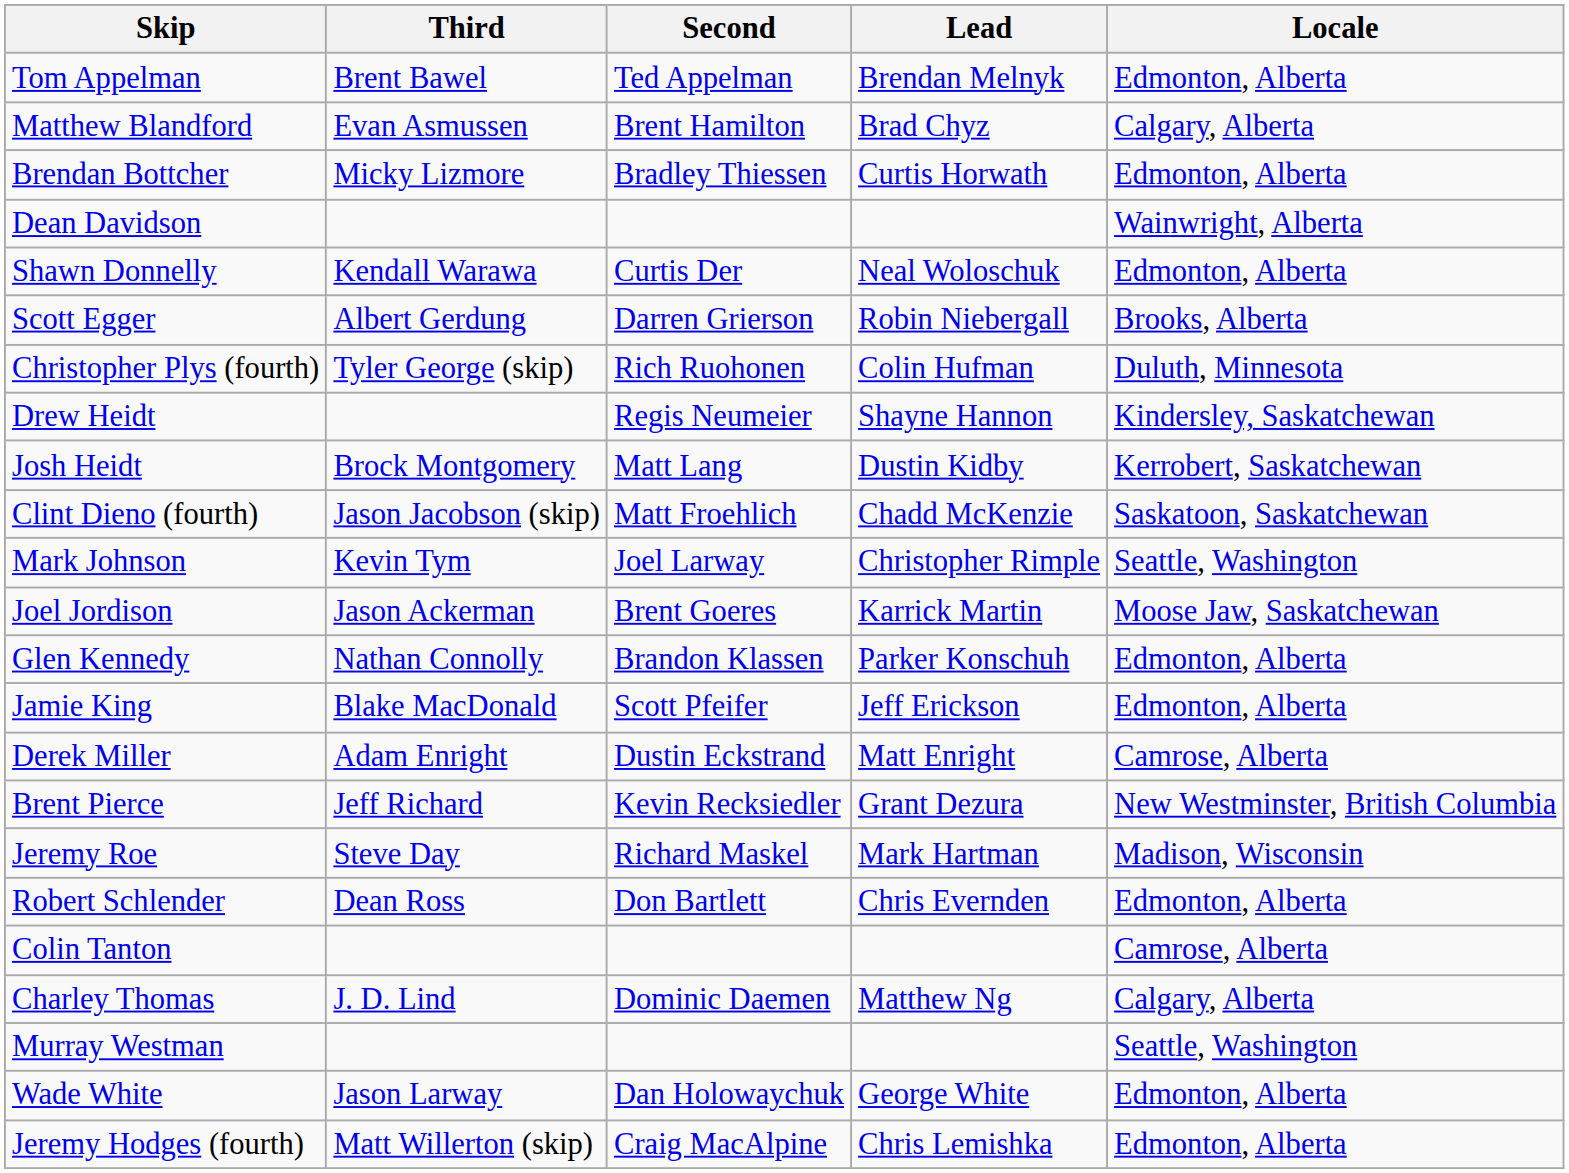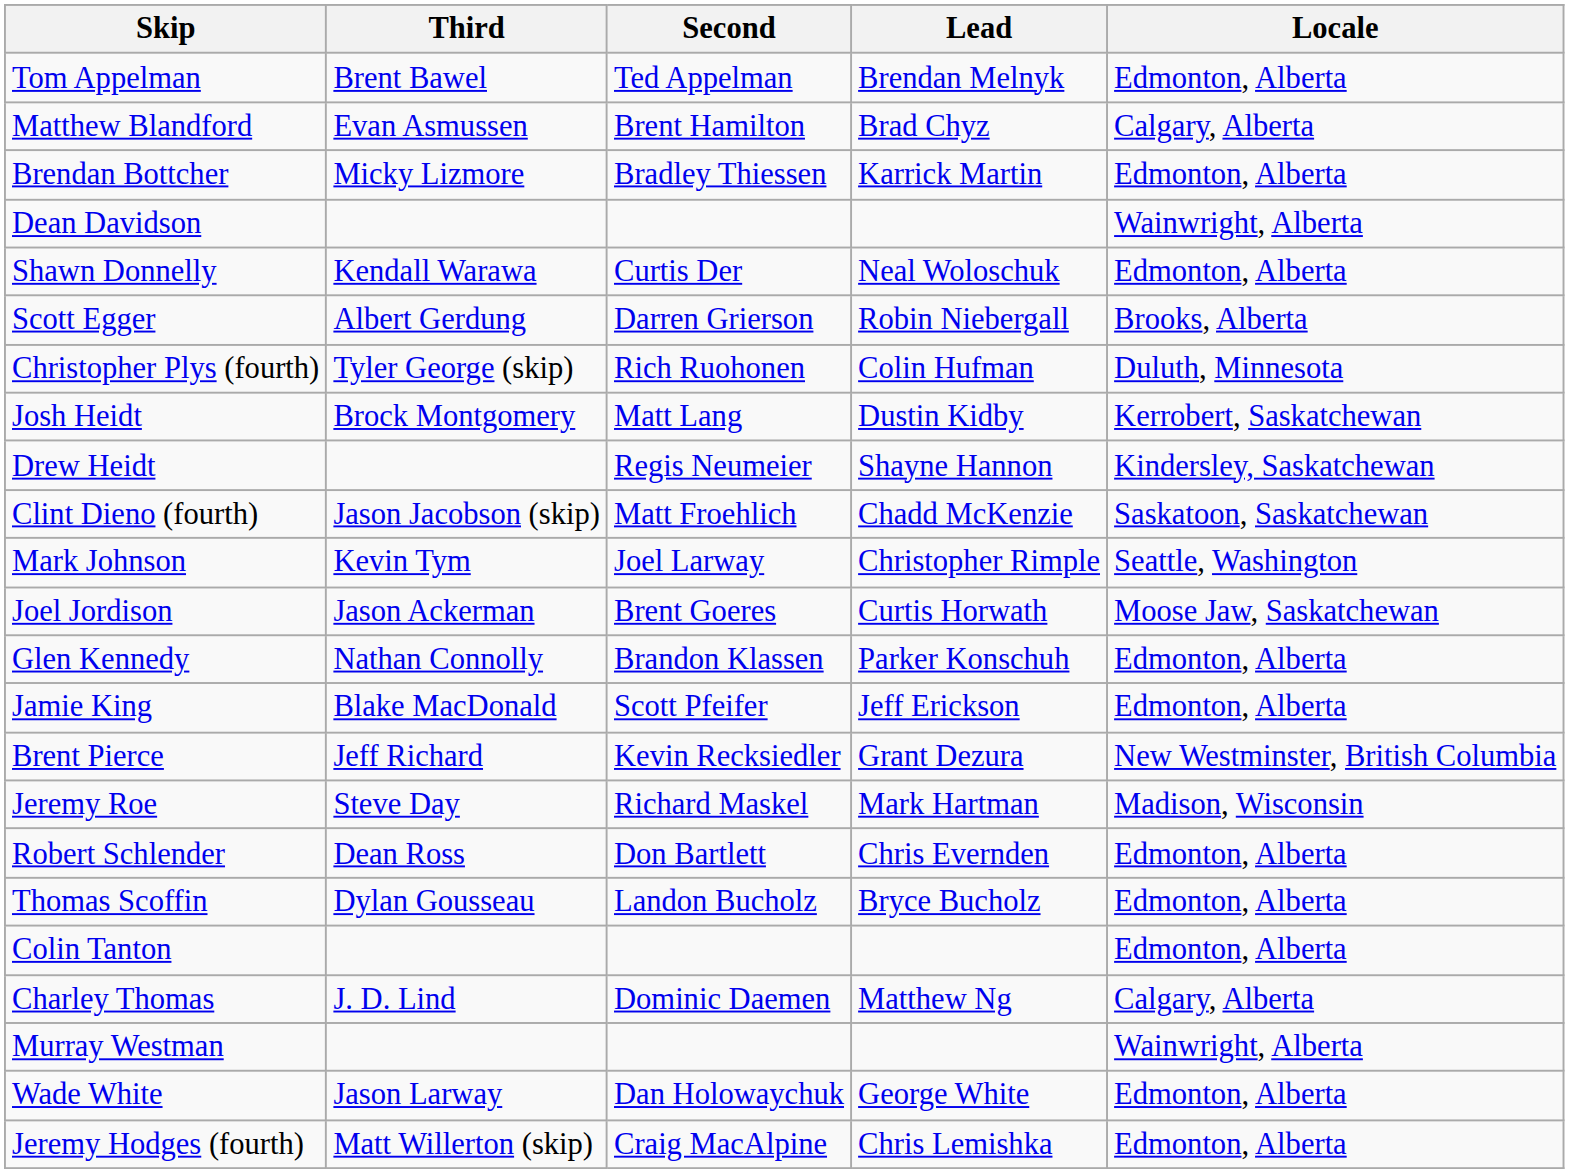Brendan Bottcher | Lead: Curtis Horwath -> Karrick Martin
rows swapped: Drew Heidt <-> Josh Heidt
Joel Jordison | Lead: Karrick Martin -> Curtis Horwath
- row: Derek Miller | Adam Enright | Dustin Eckstrand | Matt Enright | Camrose, Alberta
+ row: Thomas Scoffin | Dylan Gousseau | Landon Bucholz | Bryce Bucholz | Edmonton, Alberta
Colin Tanton | Locale: Camrose, Alberta -> Edmonton, Alberta
Murray Westman | Locale: Seattle, Washington -> Wainwright, Alberta
